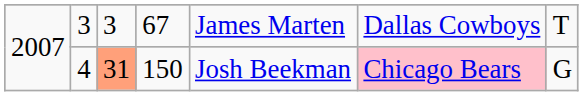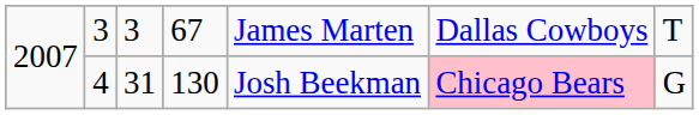2007 / 4 | column 3: lightsalmon background -> no background
2007 / 4 | column 4: 150 -> 130
